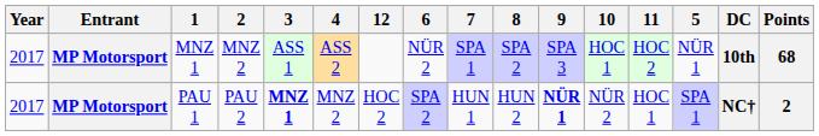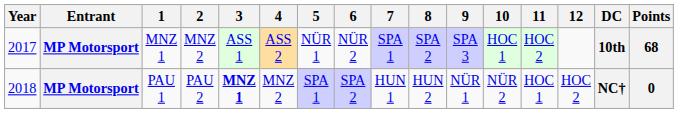columns swapped: 5 <-> 12
PAU 1 | Year: 2017 -> 2018
PAU 1 | 9: bold -> normal
PAU 1 | Points: 2 -> 0
